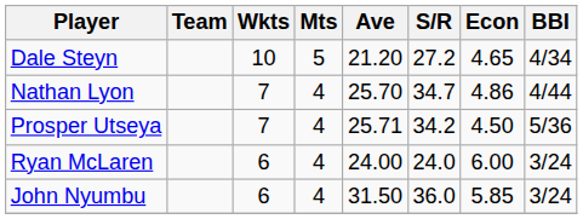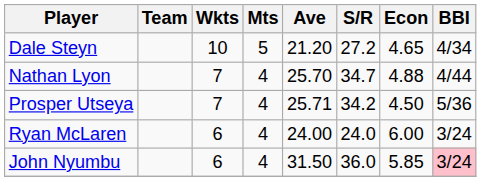Nathan Lyon | Econ: 4.86 -> 4.88
John Nyumbu | BBI: no background -> pink background
